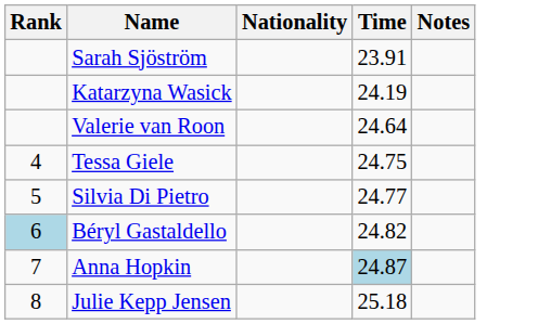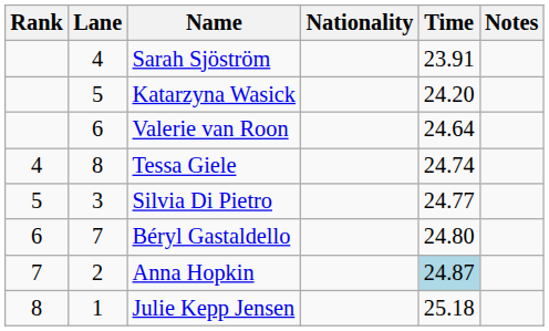+ column: Lane | 4 | 5 | 6 | 8 | 3 | 7 | 2 | 1
Katarzyna Wasick | Time: 24.19 -> 24.20
Tessa Giele | Time: 24.75 -> 24.74
Béryl Gastaldello | Rank: lightblue background -> no background
Béryl Gastaldello | Time: 24.82 -> 24.80
